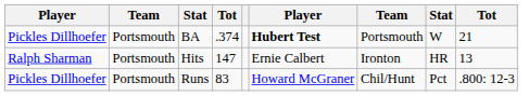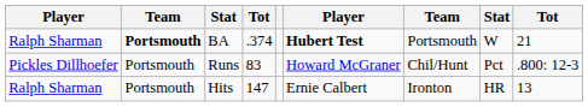BA | column 1: Pickles Dillhoefer -> Ralph Sharman
BA | column 2: normal -> bold
rows swapped: Runs <-> Hits
